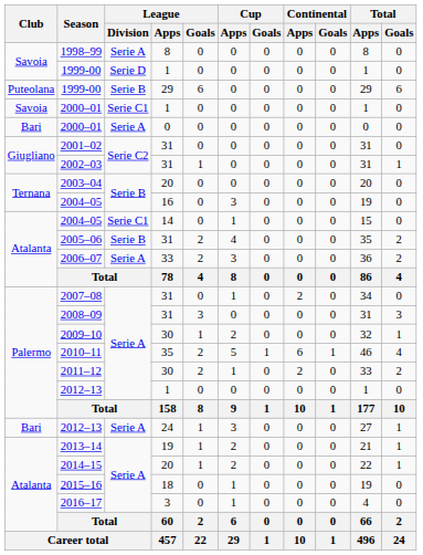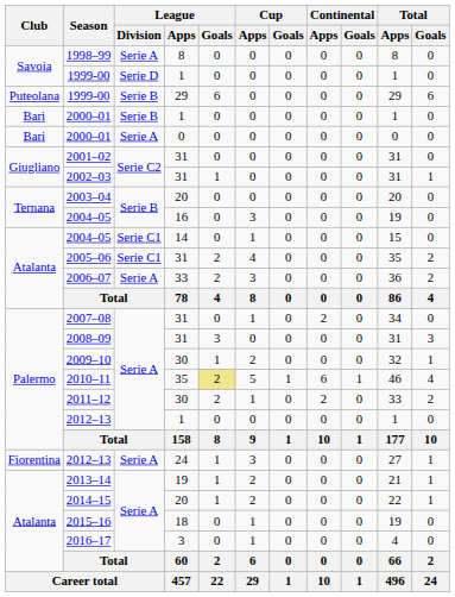2000–01 / 1 | Club: Savoia -> Bari
2000–01 / 1 | League / Division: Serie C1 -> Serie B
2005–06 | League / Division: Serie B -> Serie C1
2010–11 | League / Goals: no background -> khaki background
2012–13 / 24 | Club: Bari -> Fiorentina
